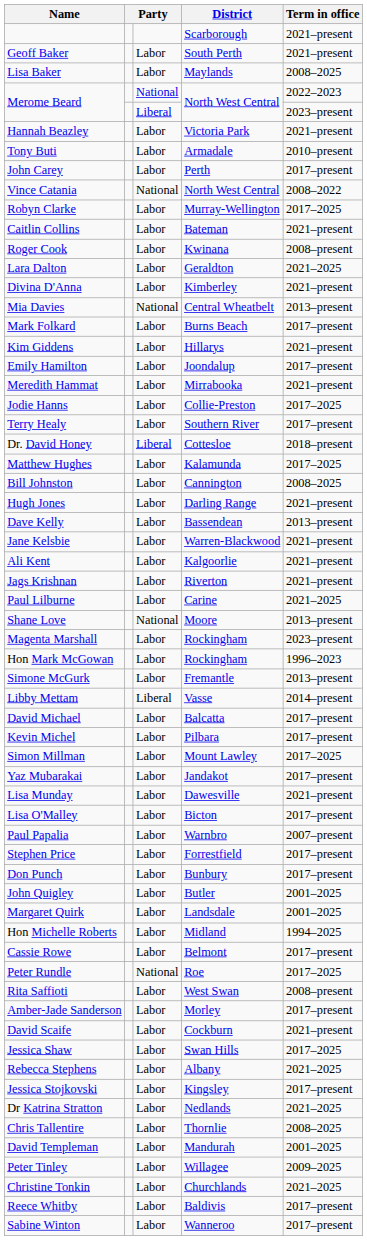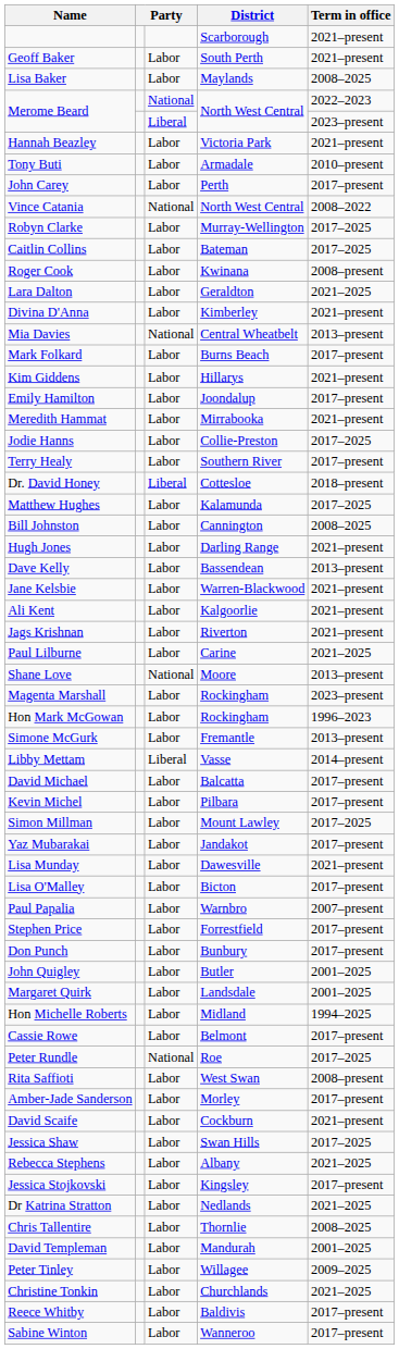Caitlin Collins | Term in office: 2021–present -> 2017–2025
